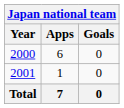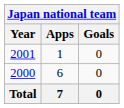rows swapped: 2000 <-> 2001
